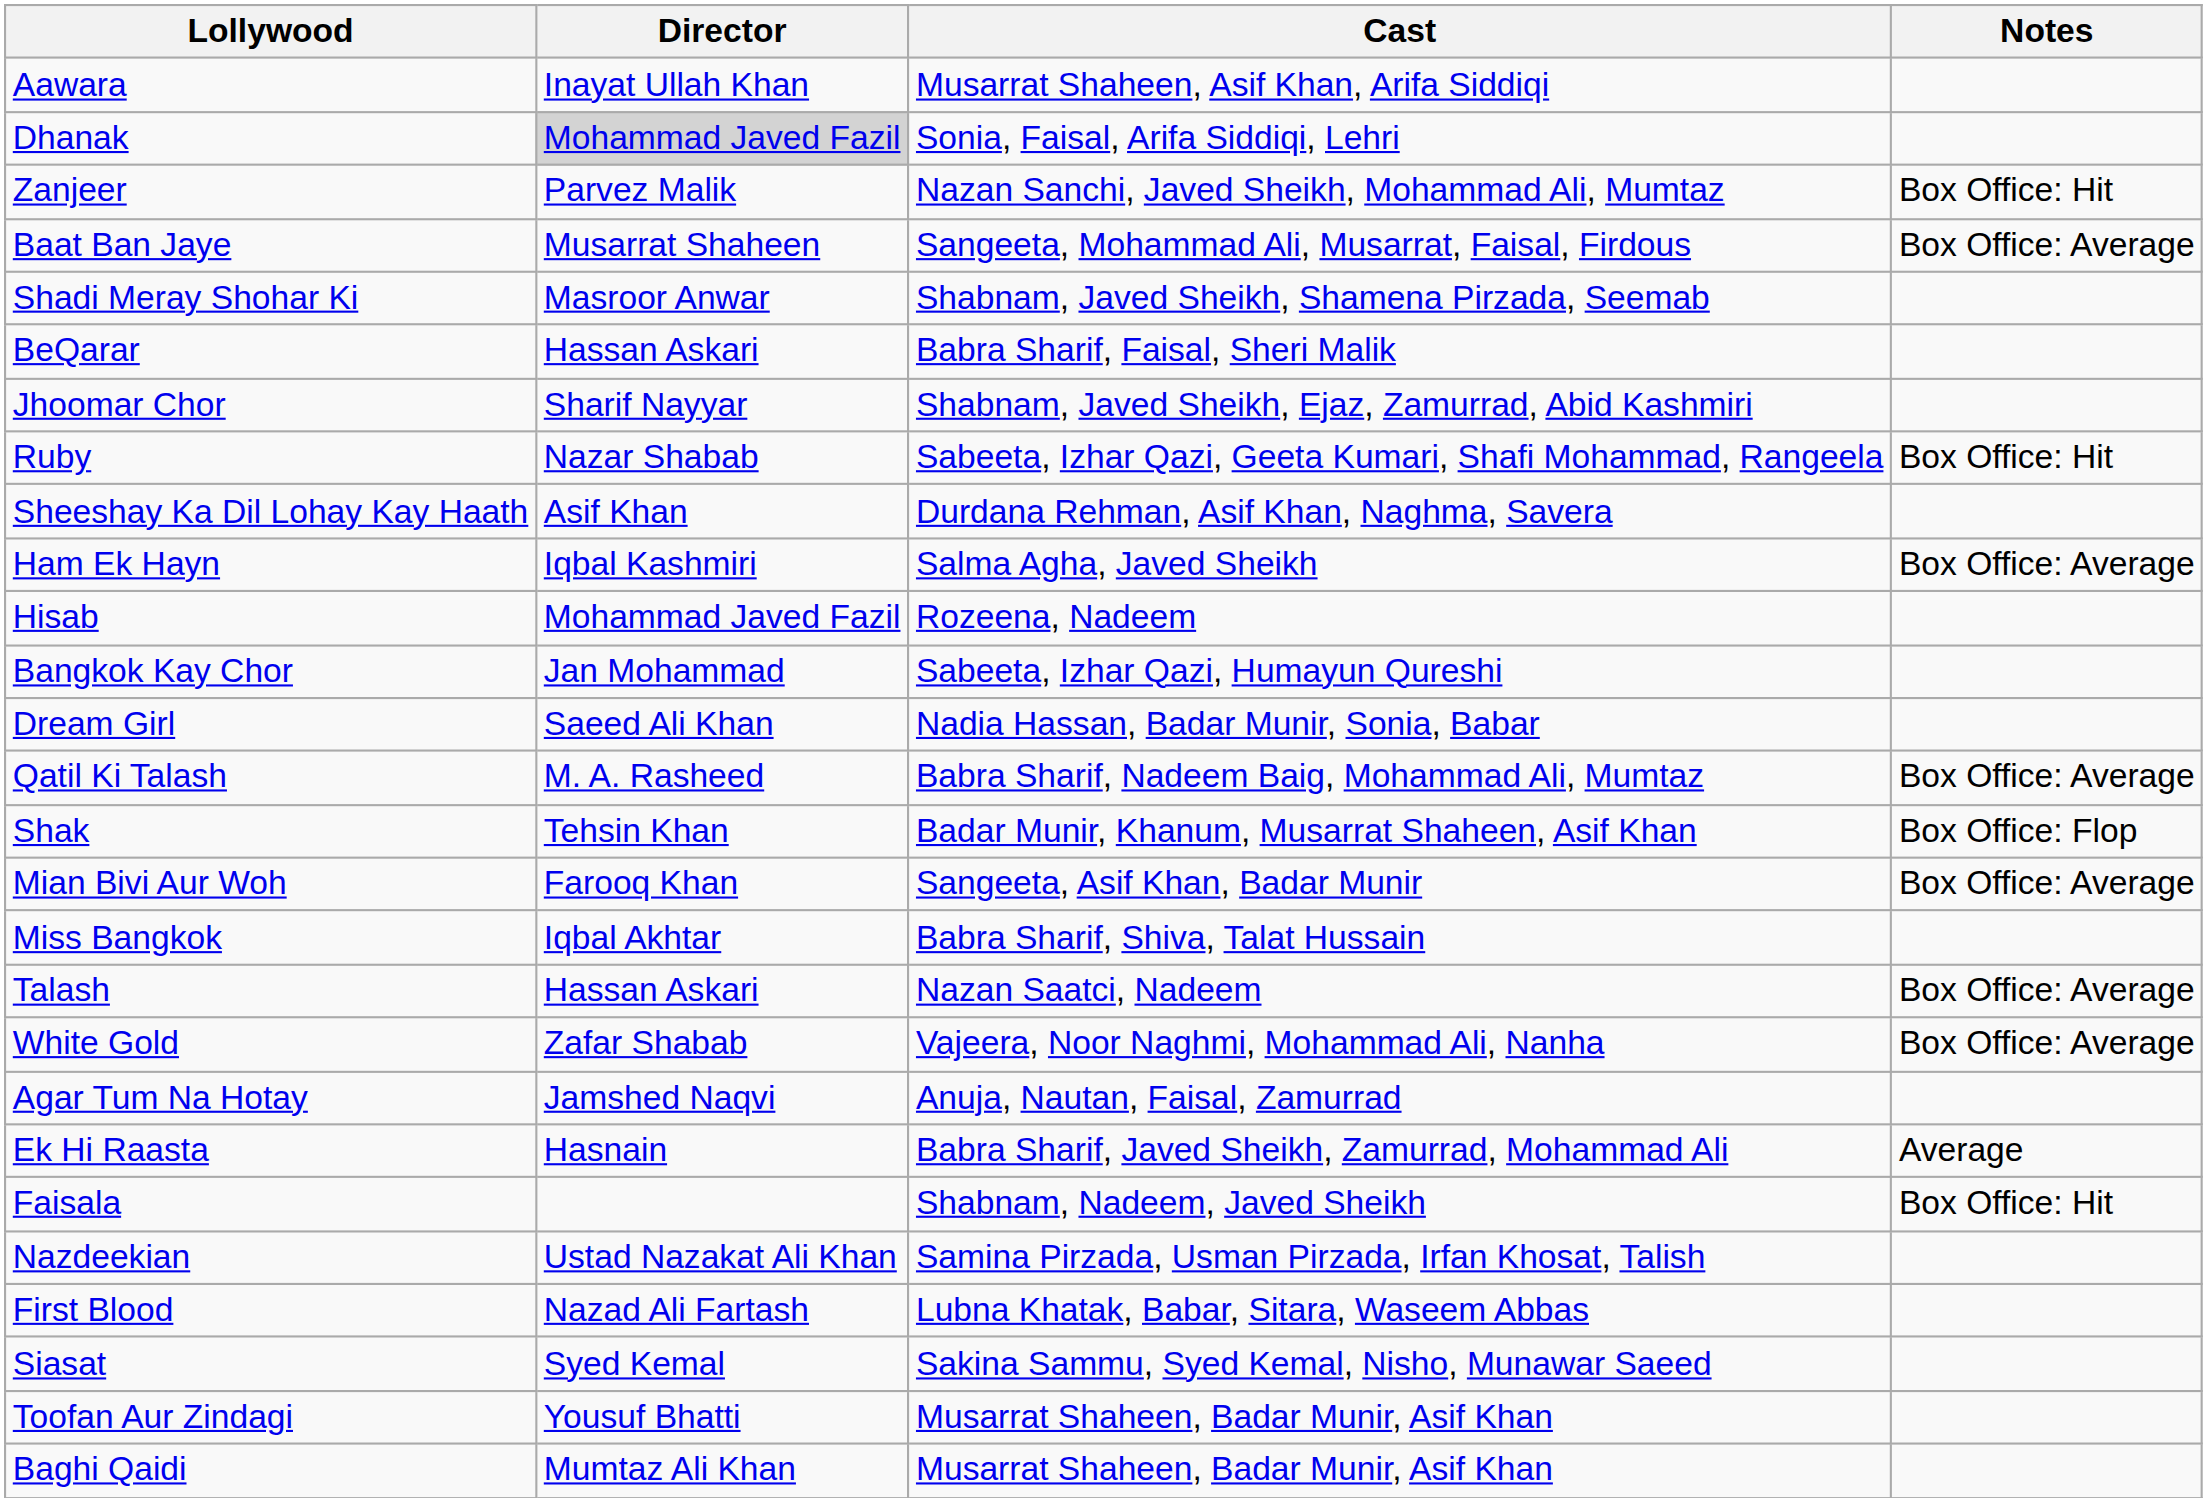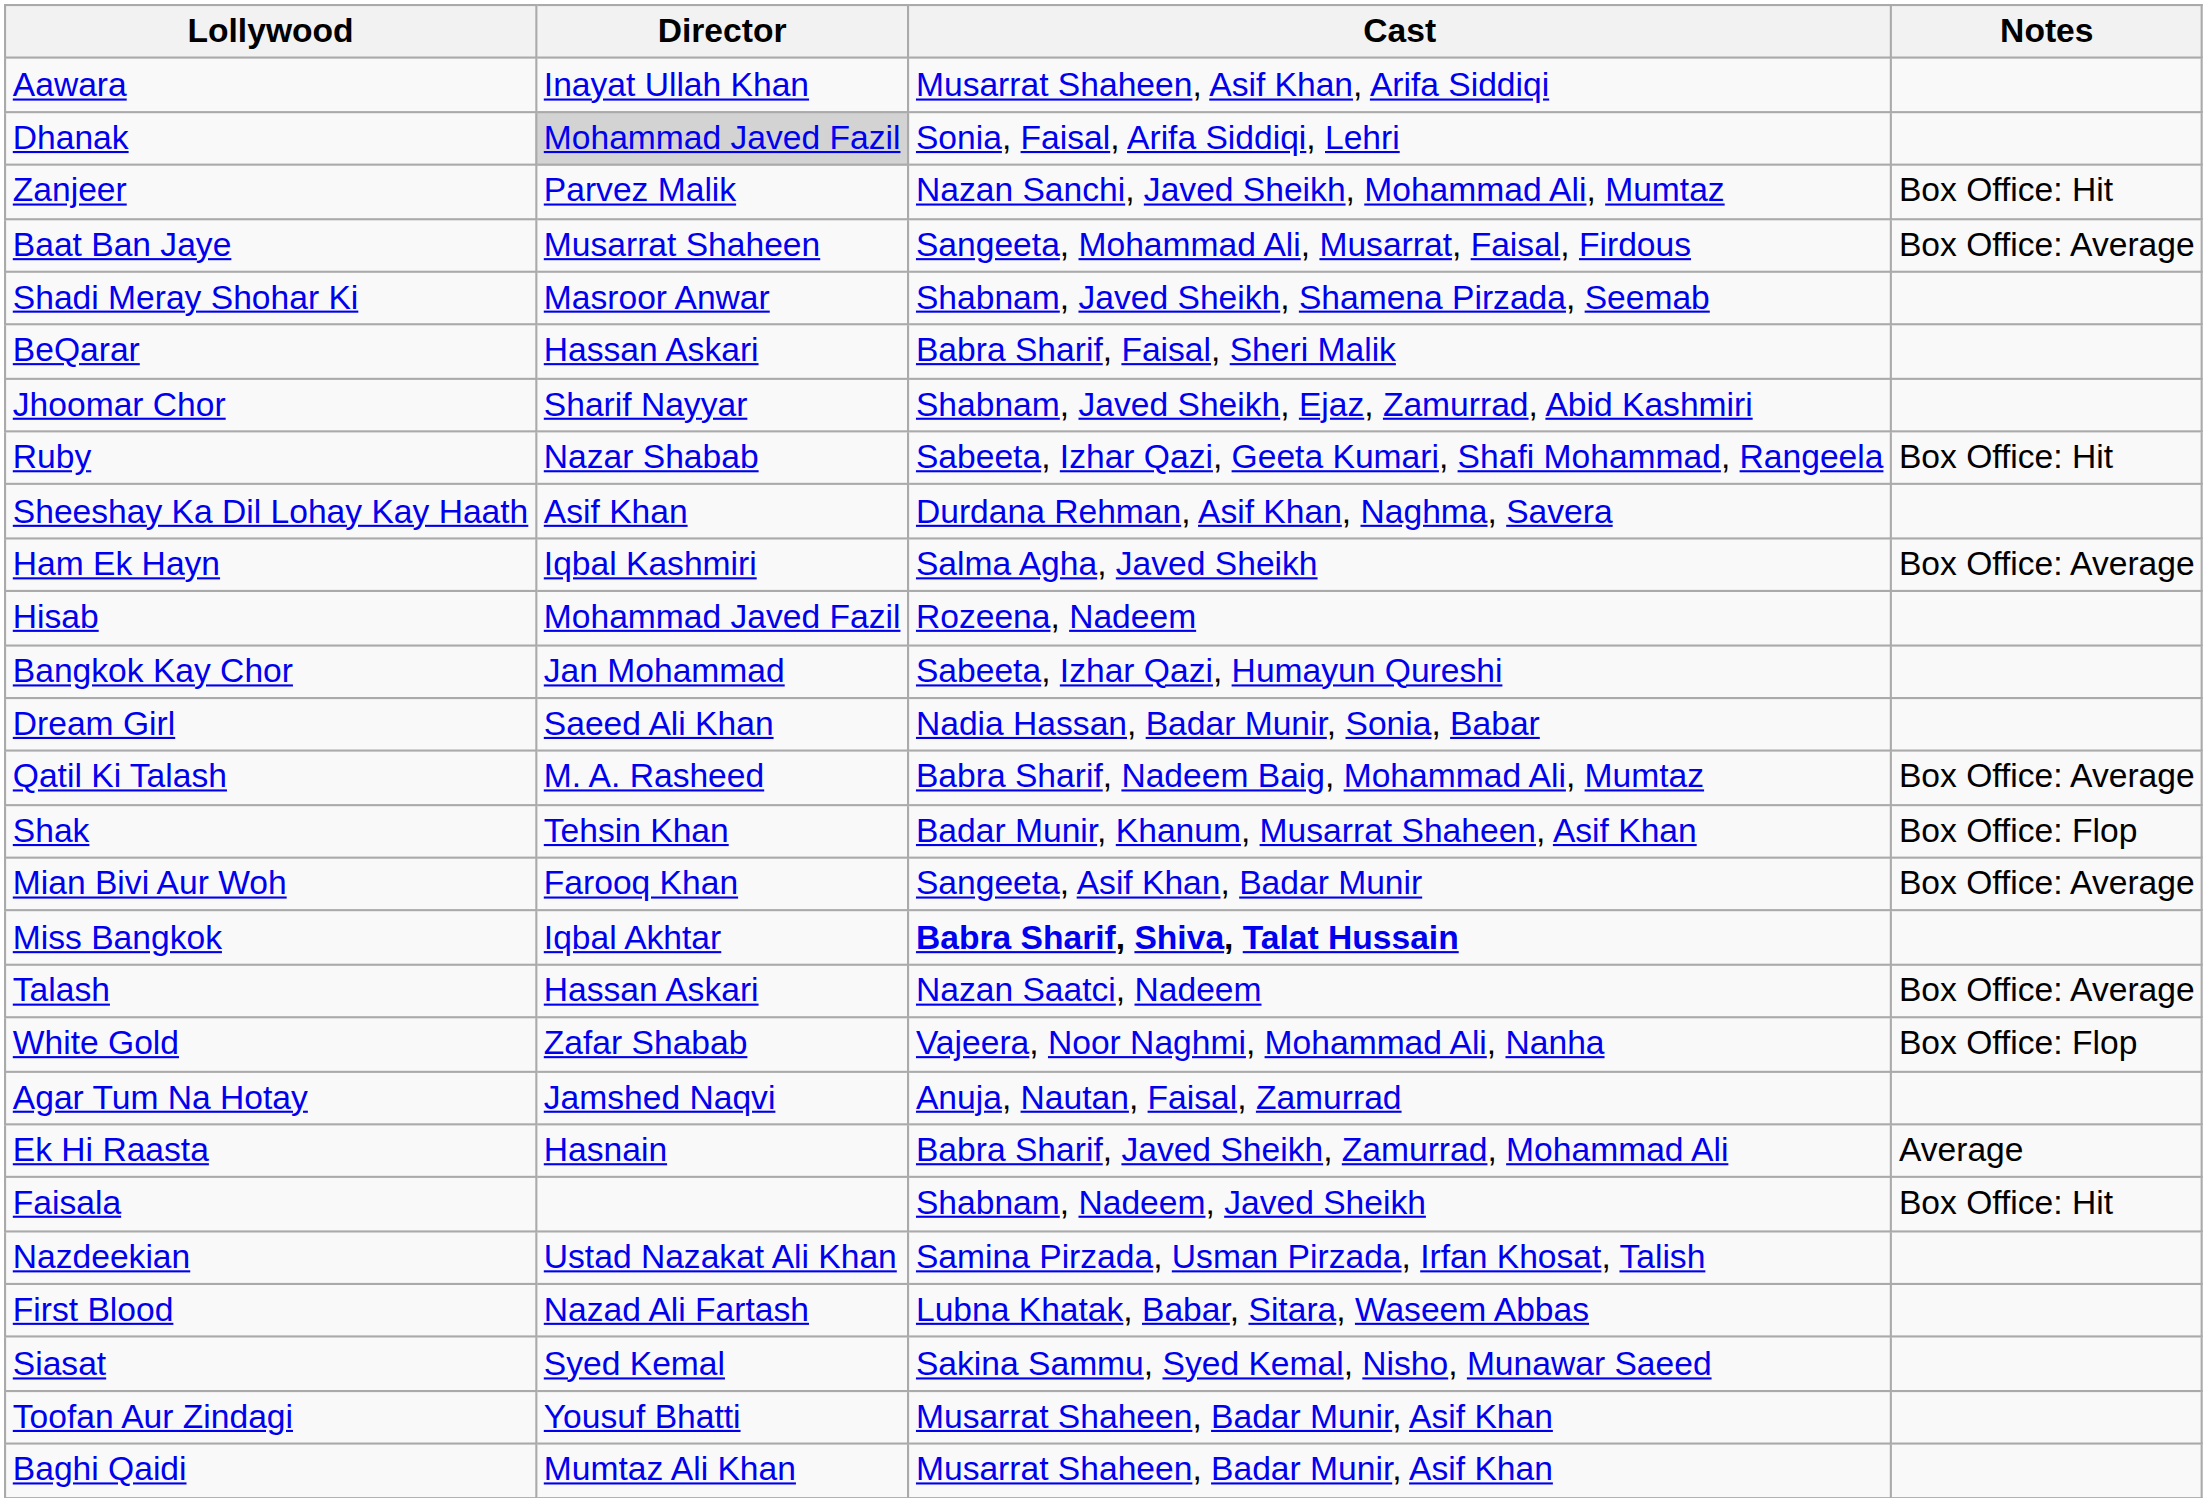Miss Bangkok | Cast: normal -> bold
White Gold | Notes: Box Office: Average -> Box Office: Flop
